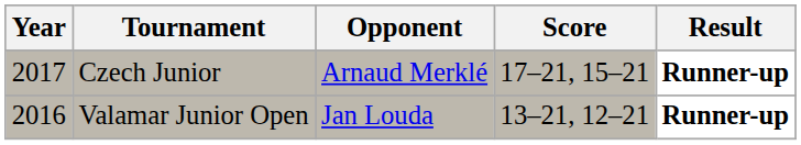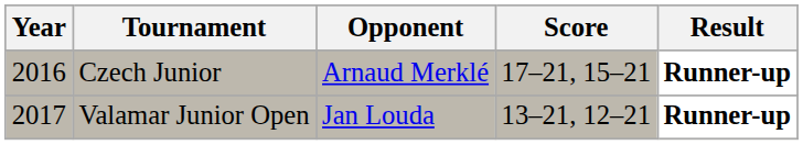Czech Junior | Year: 2017 -> 2016
Valamar Junior Open | Year: 2016 -> 2017
